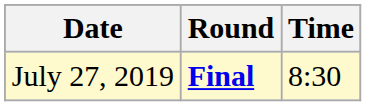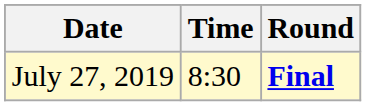columns swapped: Time <-> Round
